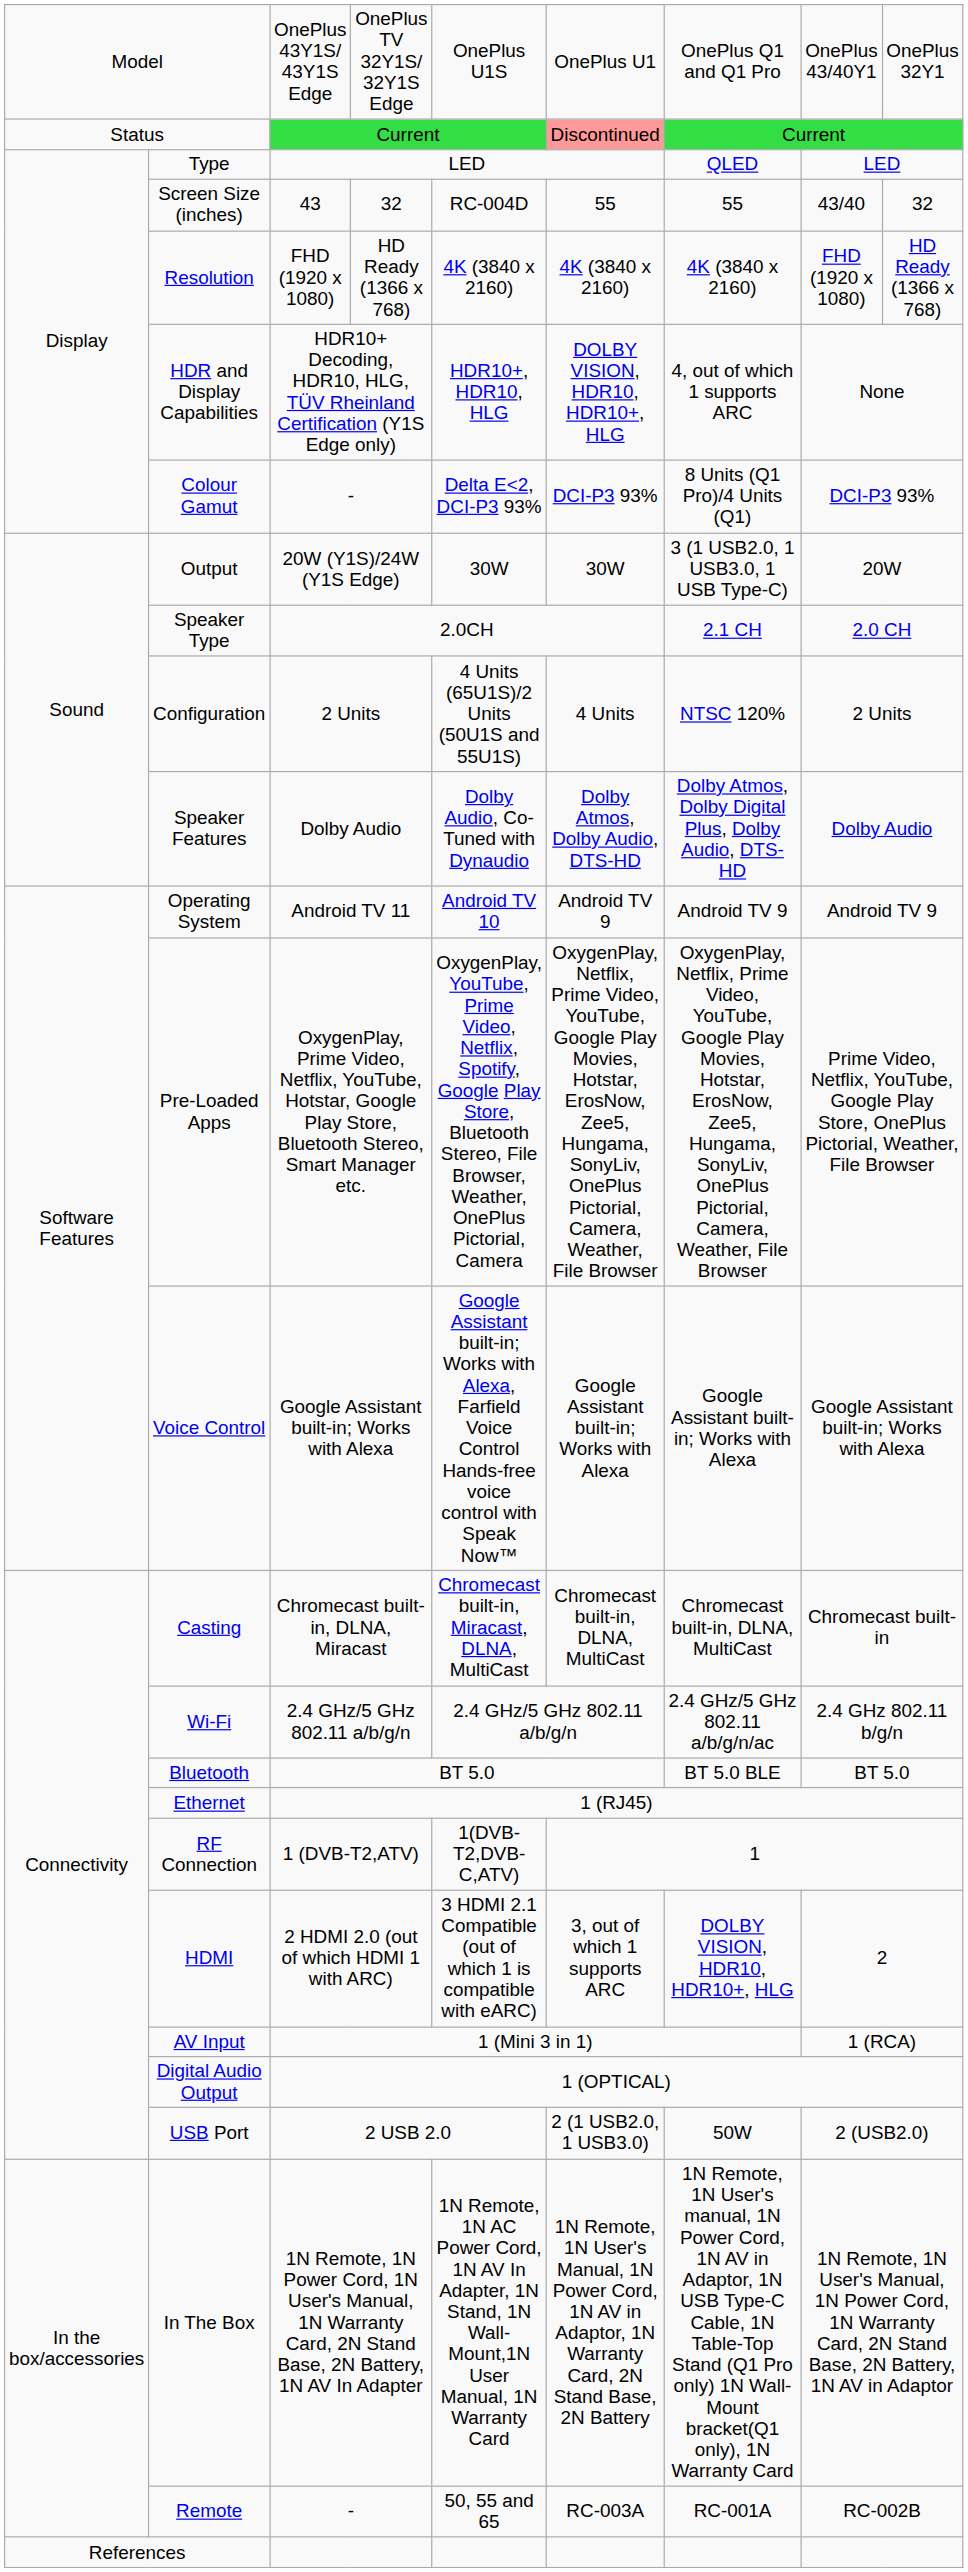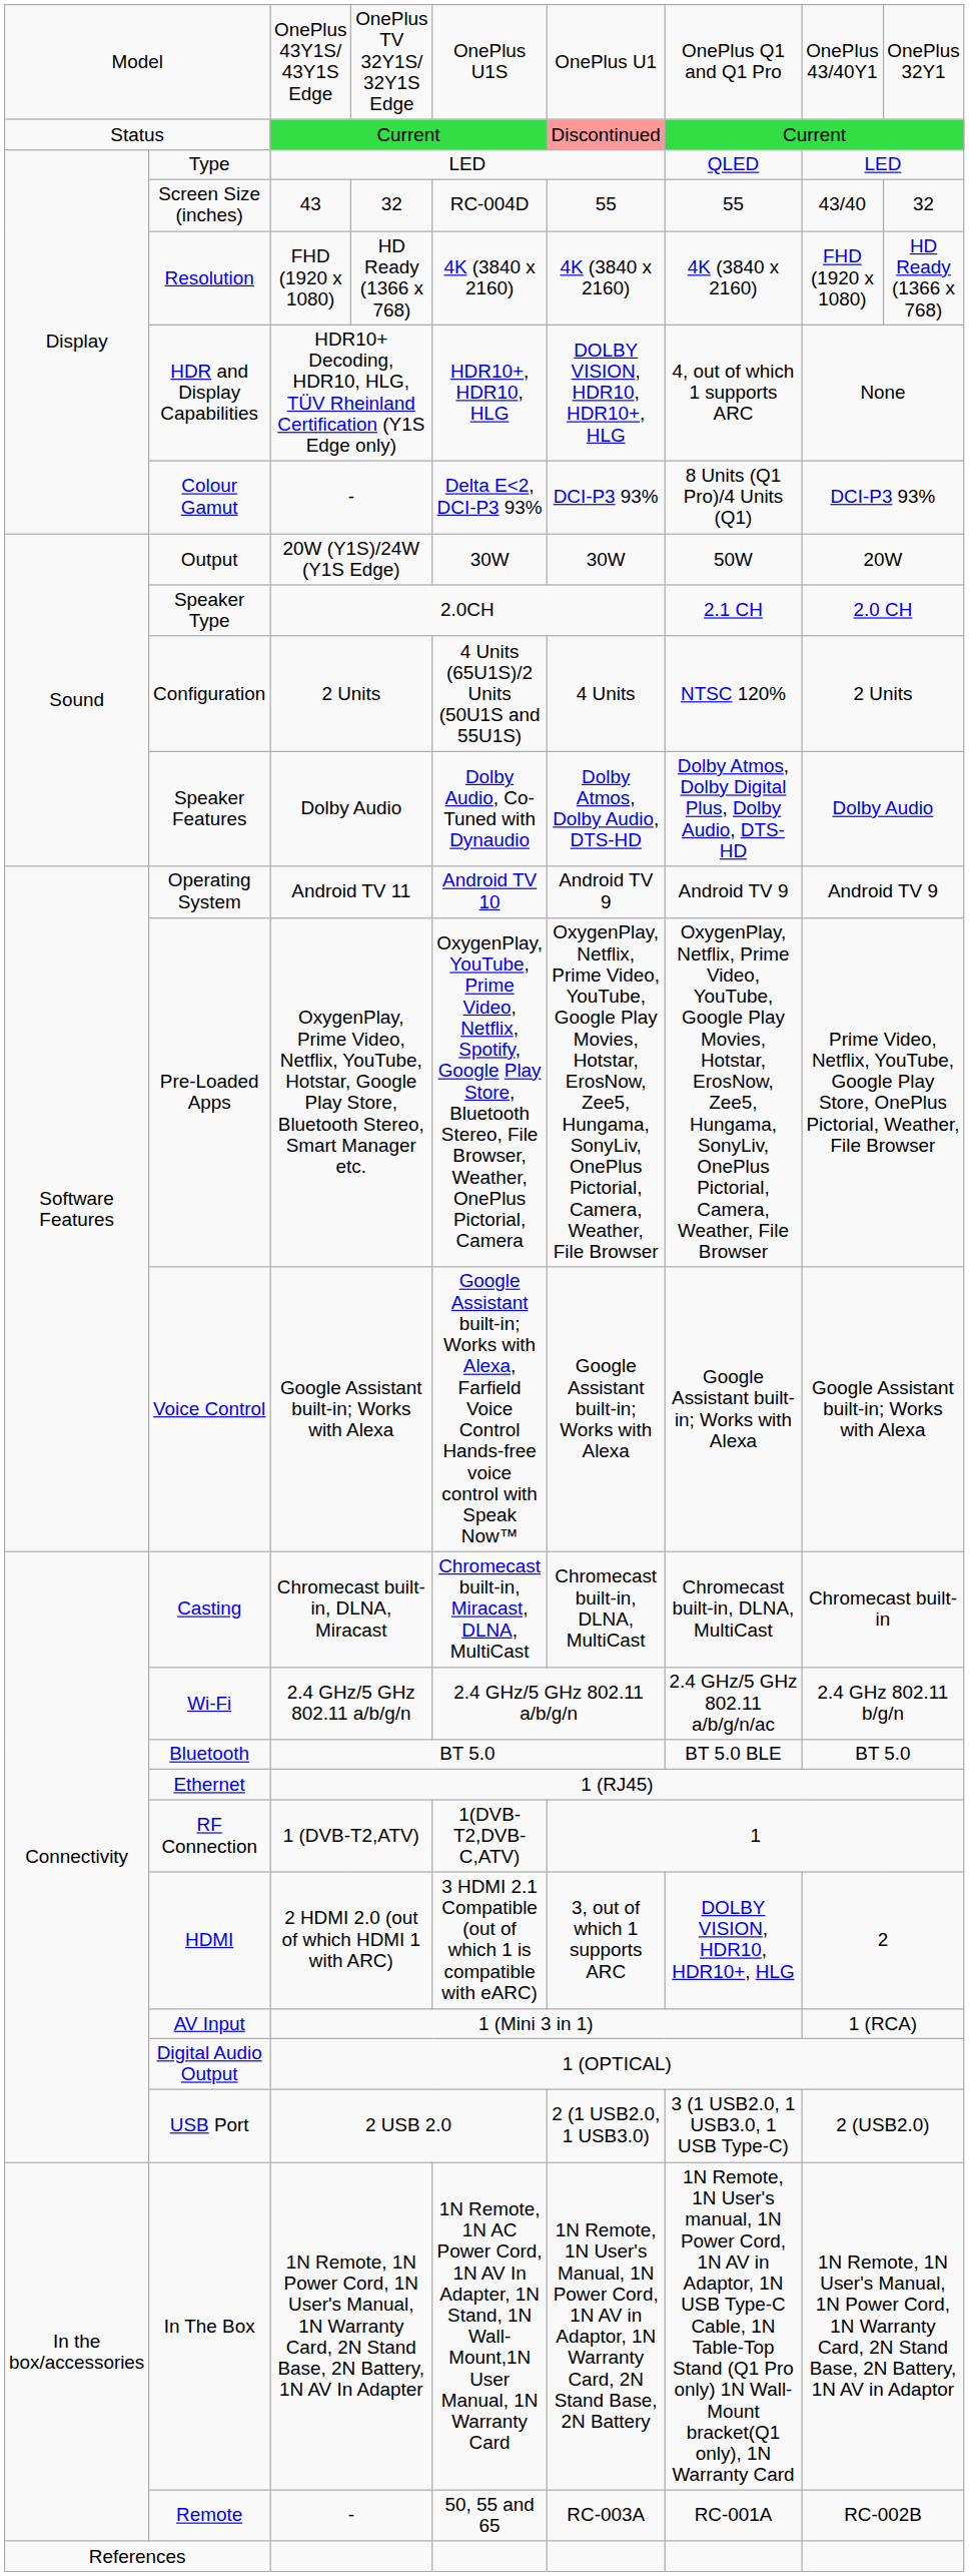Output | column 7: 3 (1 USB2.0, 1 USB3.0, 1 USB Type-C) -> 50W
USB Port | column 7: 50W -> 3 (1 USB2.0, 1 USB3.0, 1 USB Type-C)
